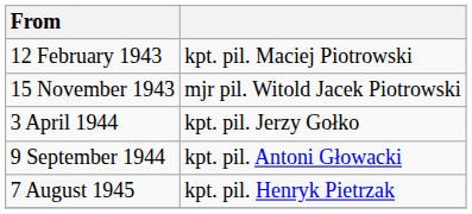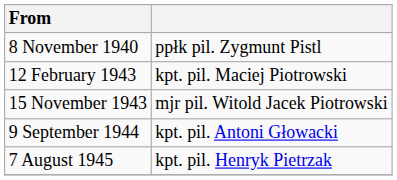+ row: 8 November 1940 | ppłk pil. Zygmunt Pistl
- row: 3 April 1944 | kpt. pil. Jerzy Gołko
